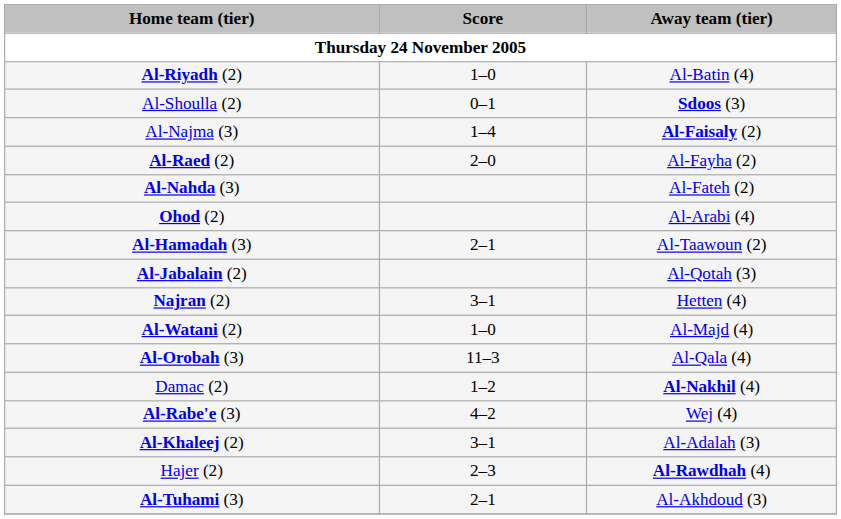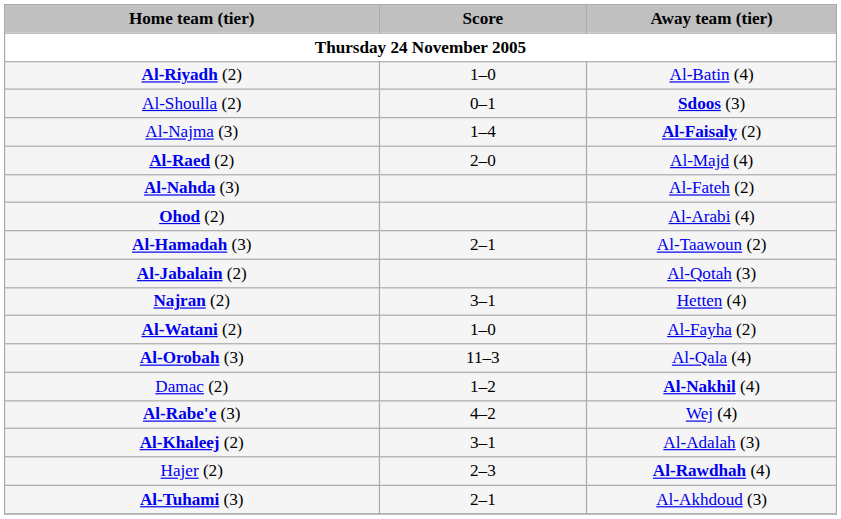Al-Raed (2) | Away team (tier): Al-Fayha (2) -> Al-Majd (4)
Al-Watani (2) | Away team (tier): Al-Majd (4) -> Al-Fayha (2)
